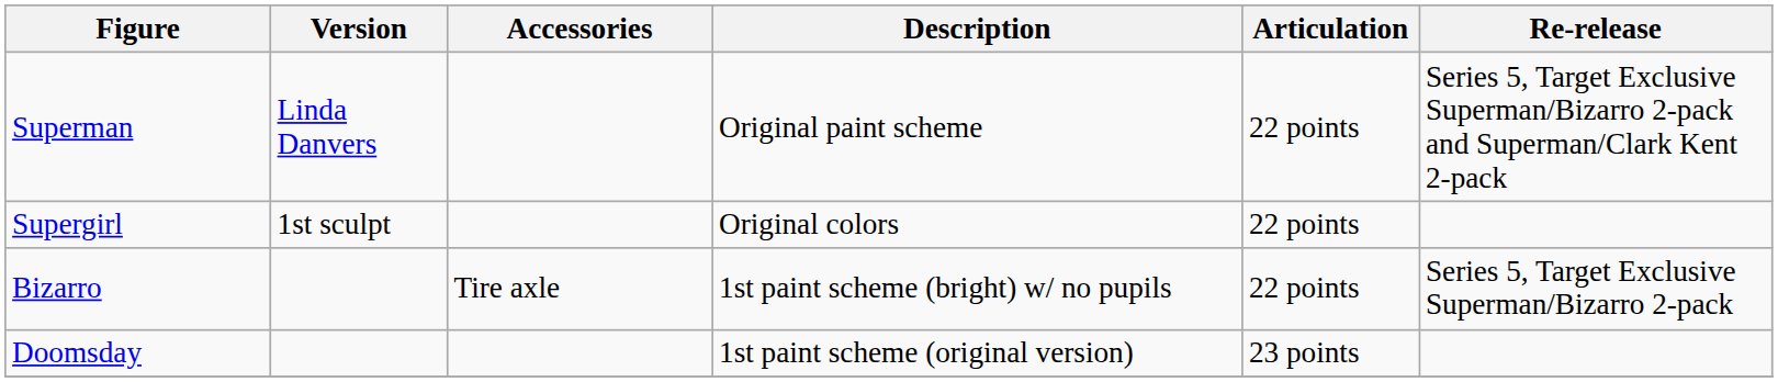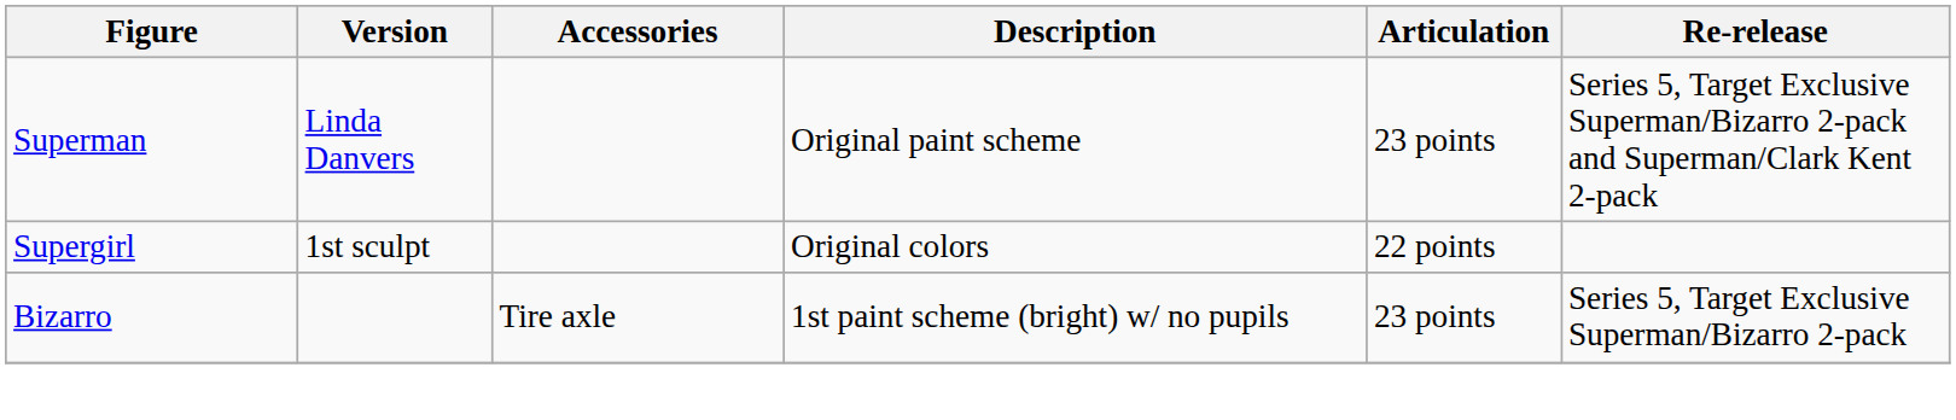Superman | Articulation: 22 points -> 23 points
Bizarro | Articulation: 22 points -> 23 points
- row: Doomsday | 1st paint scheme (original version) | 23 points
